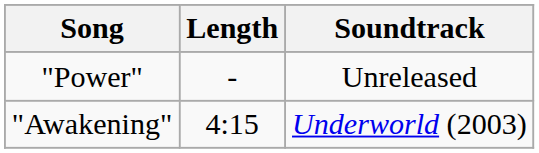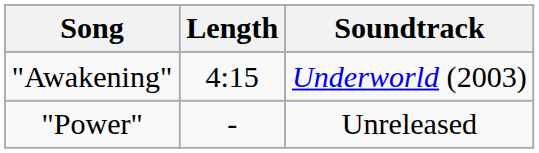rows swapped: "Awakening" <-> "Power"
